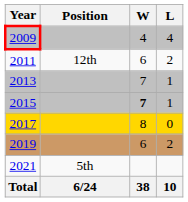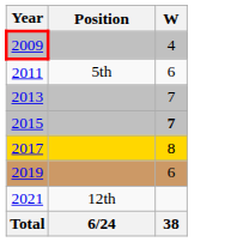- column: L | 4 | 2 | 1 | 1 | 0 | 2 | 10
2011 | Position: 12th -> 5th
2021 | Position: 5th -> 12th
